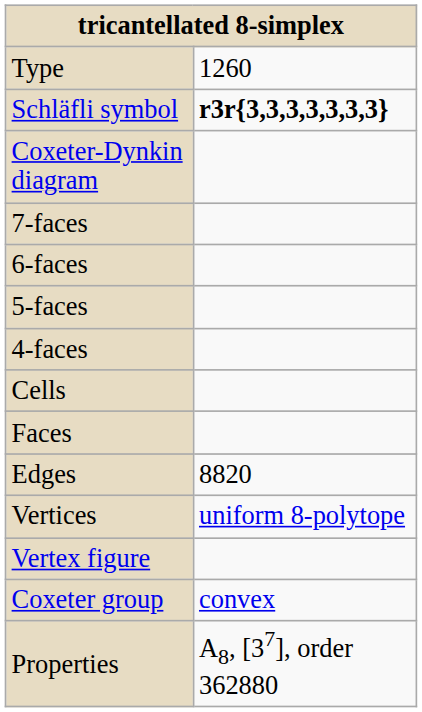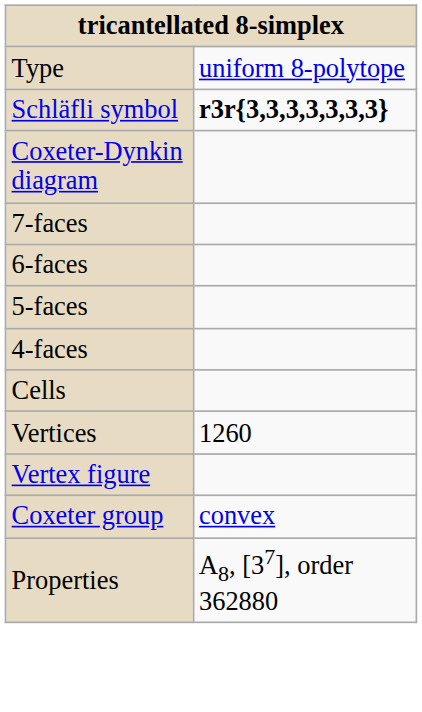Type | column 2: 1260 -> uniform 8-polytope
- row: Faces
- row: Edges | 8820
Vertices | column 2: uniform 8-polytope -> 1260
